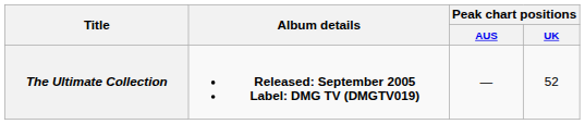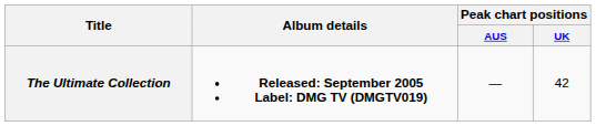The Ultimate Collection | Peak chart positions / UK: 52 -> 42
